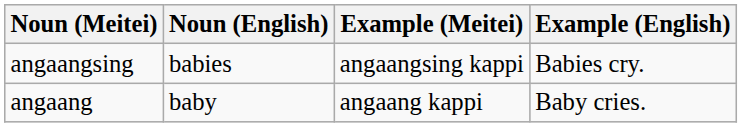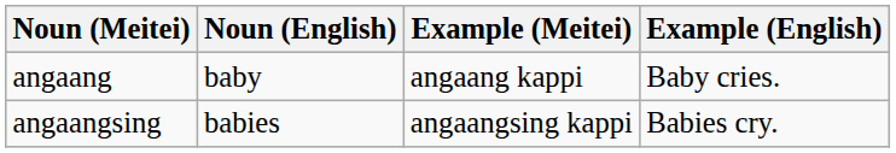rows swapped: angaang <-> angaangsing
